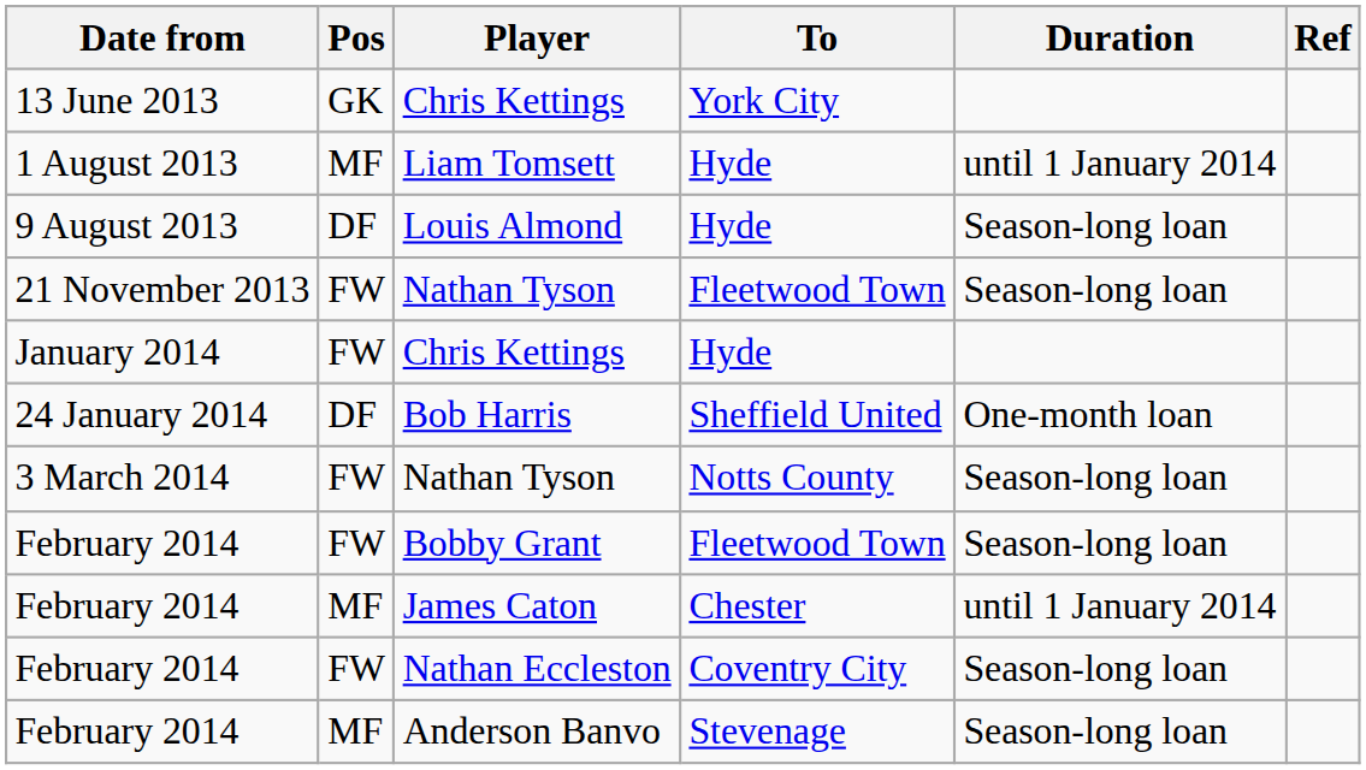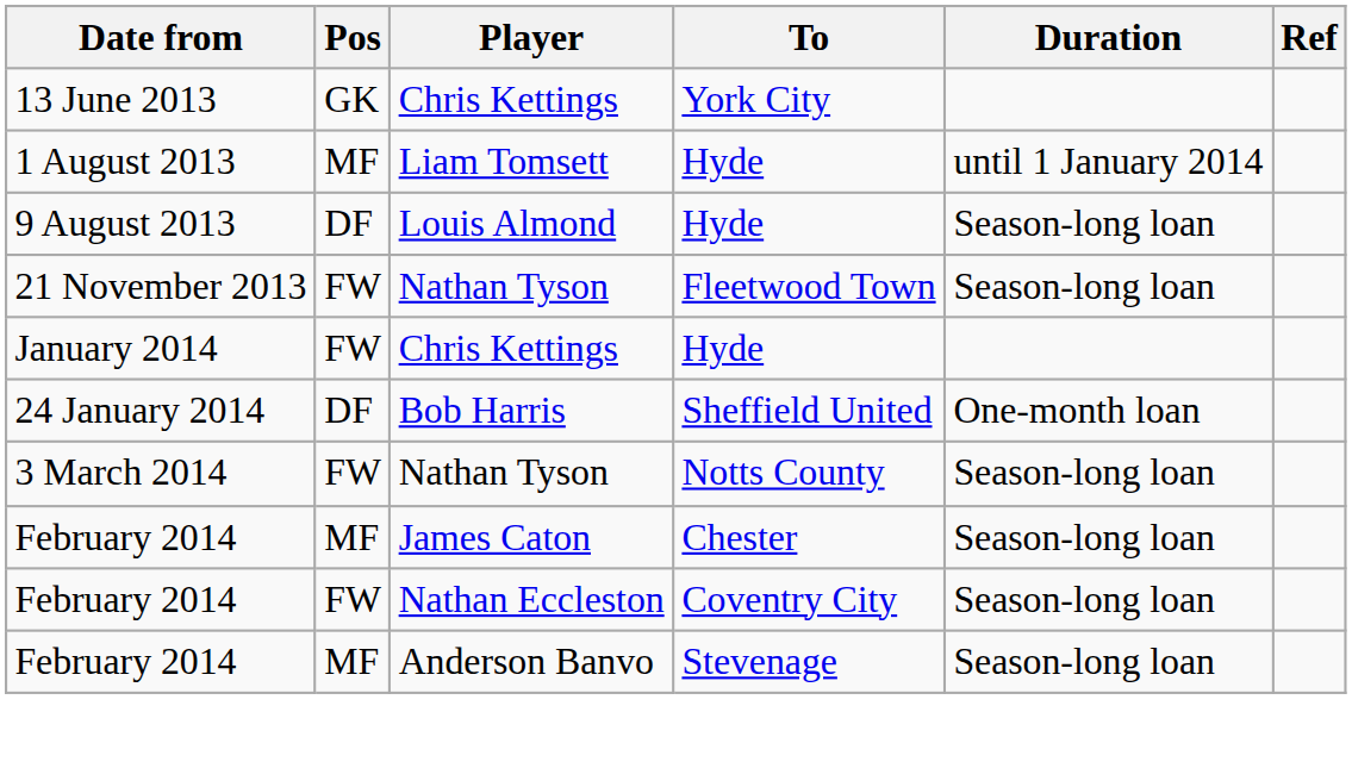- row: February 2014 | FW | Bobby Grant | Fleetwood Town | Season-long loan
James Caton | Duration: until 1 January 2014 -> Season-long loan
